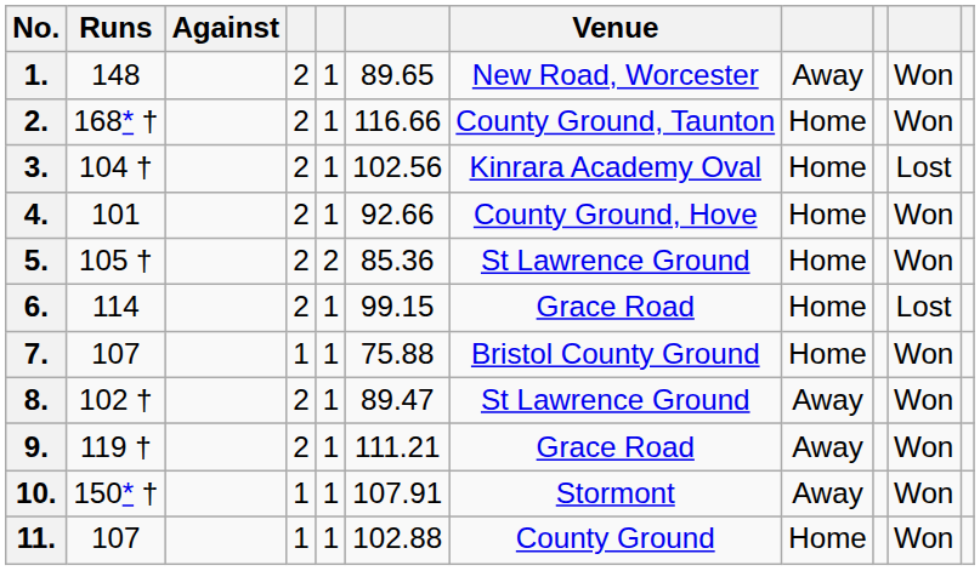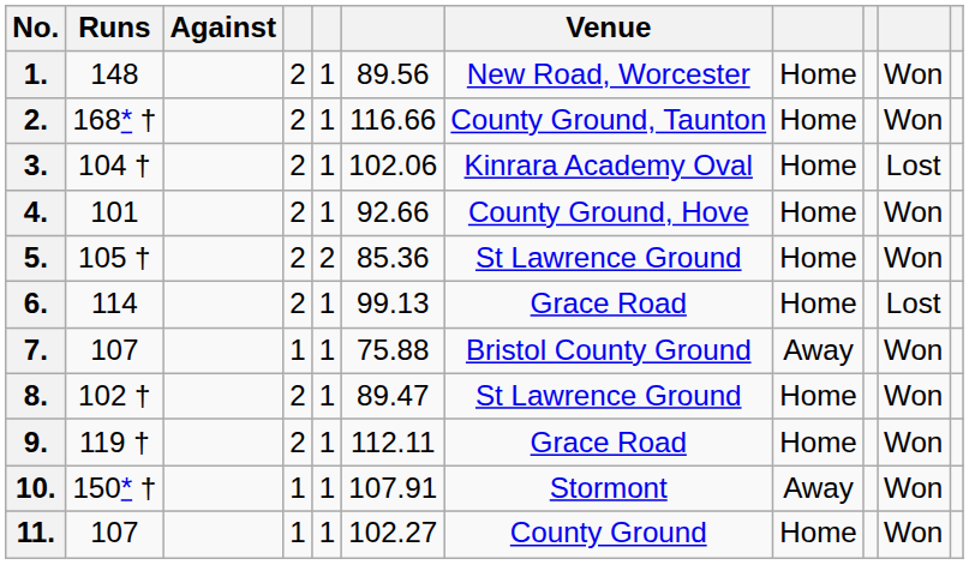1. | column 6: 89.65 -> 89.56
1. | column 8: Away -> Home
3. | column 6: 102.56 -> 102.06
6. | column 6: 99.15 -> 99.13
7. | column 8: Home -> Away
8. | column 8: Away -> Home
9. | column 6: 111.21 -> 112.11
9. | column 8: Away -> Home
11. | column 6: 102.88 -> 102.27
